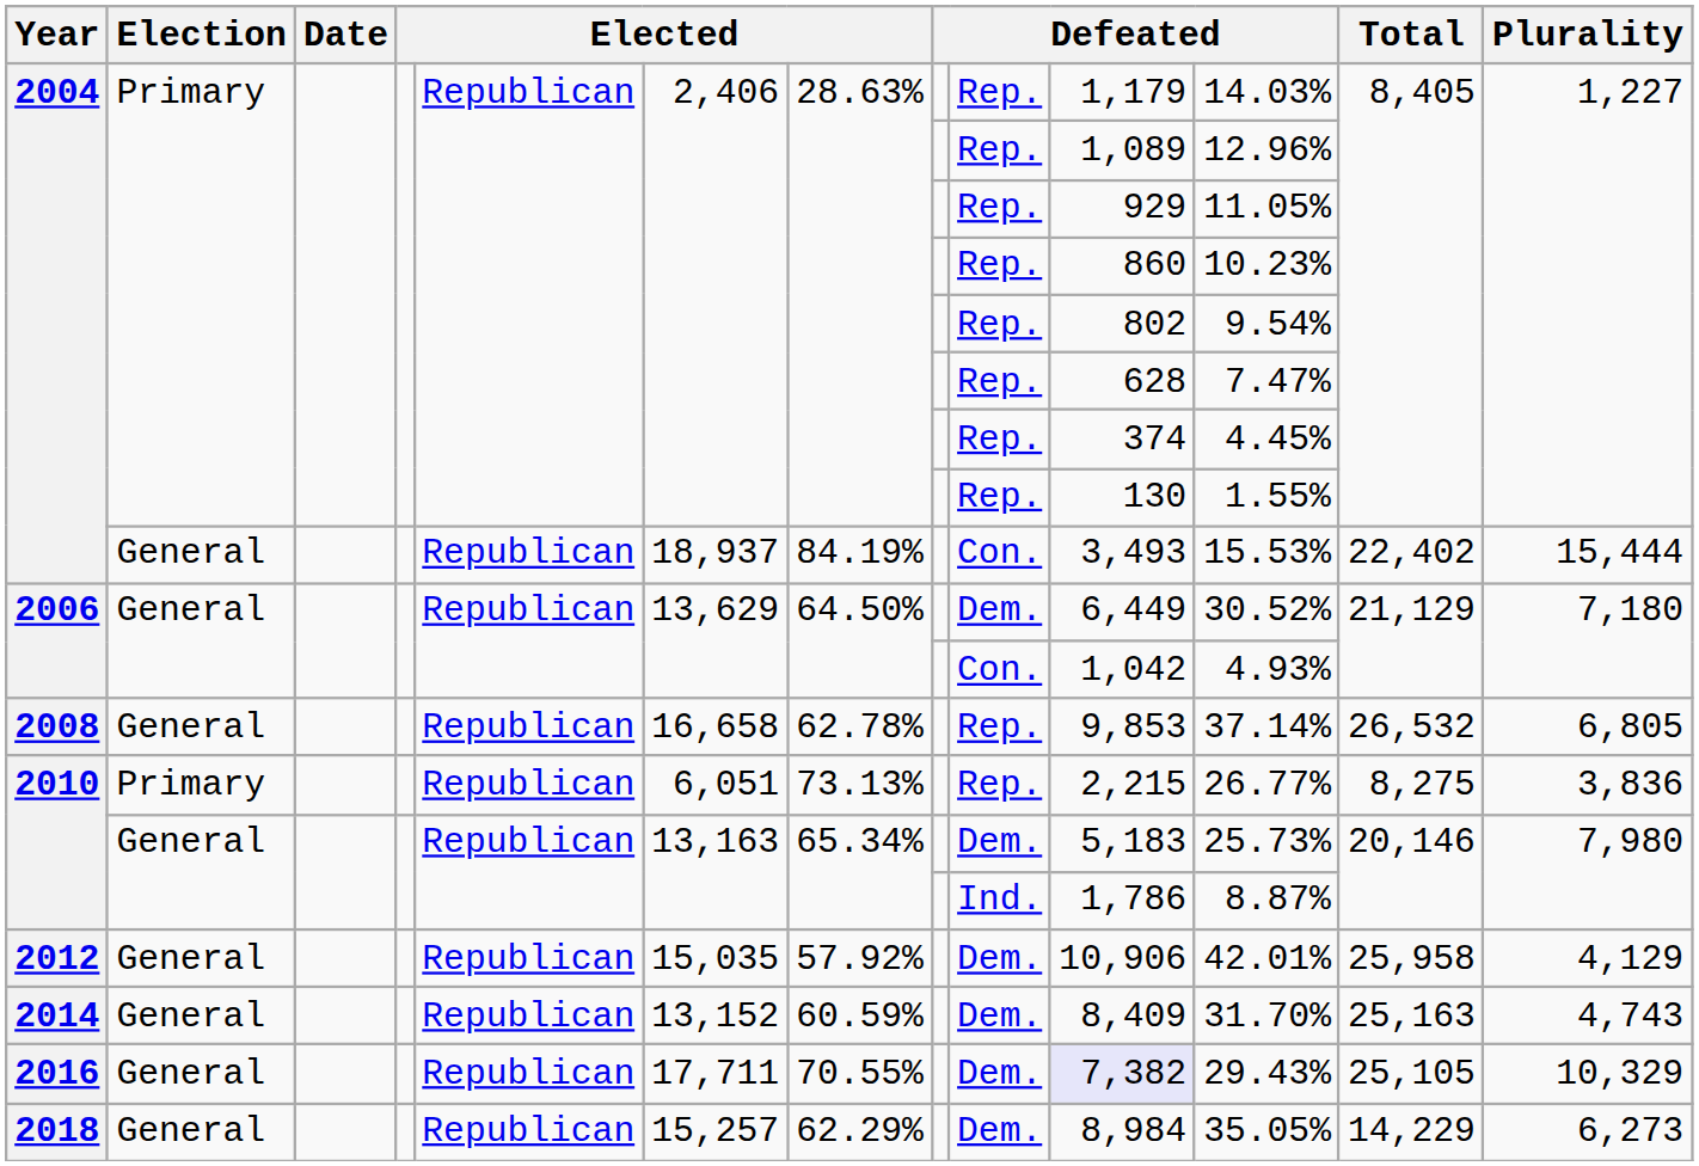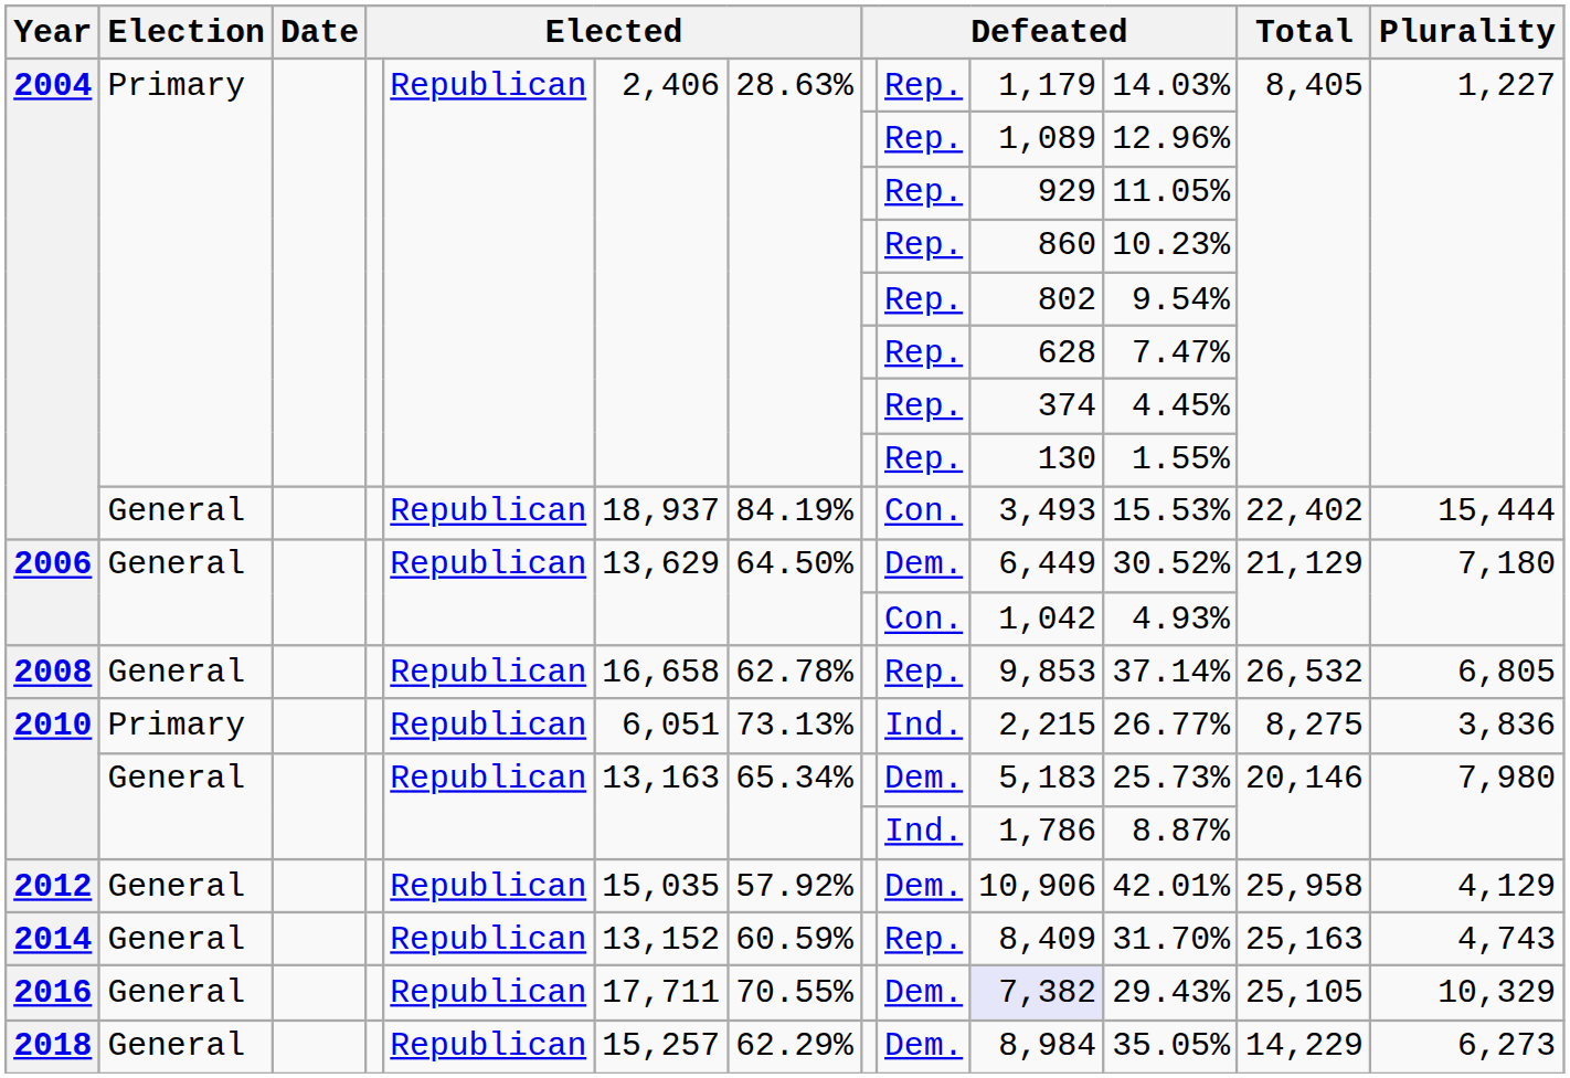2010 / Primary | column 9: Rep. -> Ind.
2014 | column 9: Dem. -> Rep.
